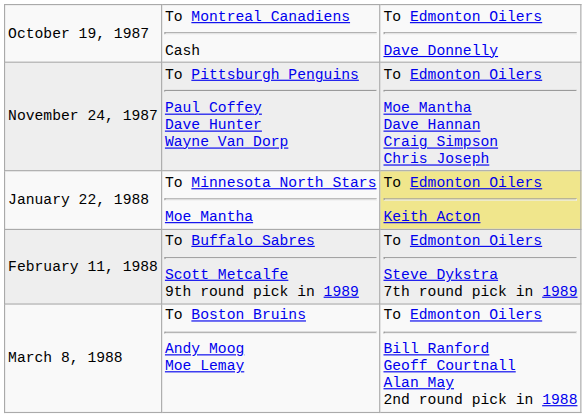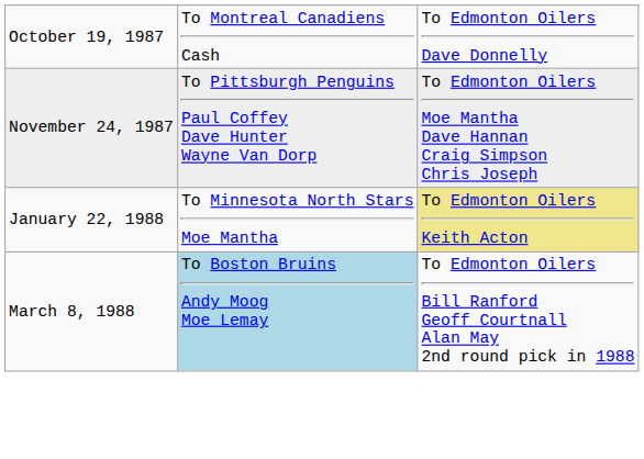- row: February 11, 1988 | To Buffalo Sabres Scott Metcalfe 9th round pick in 1989 | To Edmonton Oilers Steve Dykstra 7th round pick in 1989
March 8, 1988 | column 2: no background -> lightblue background
